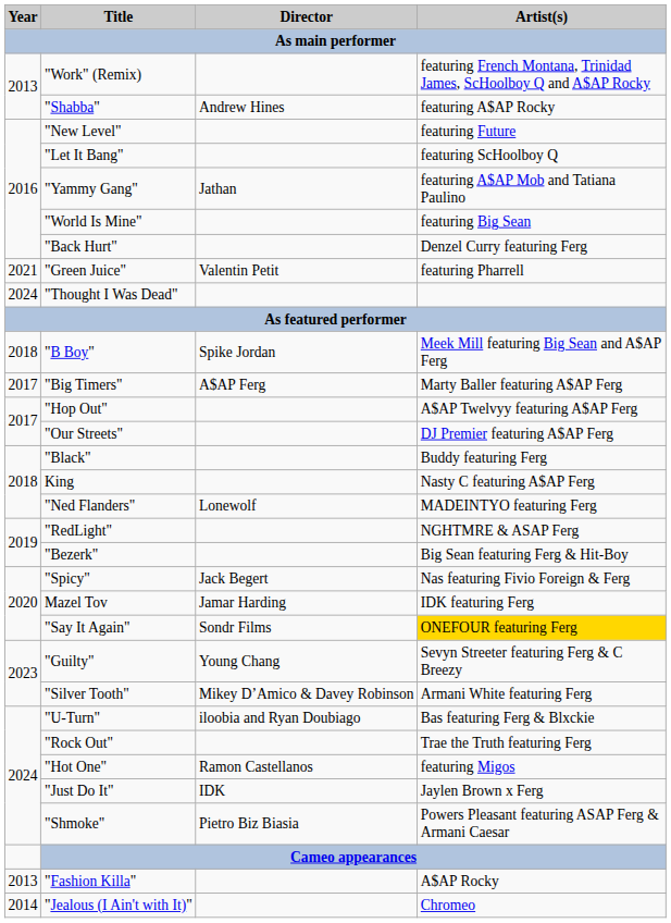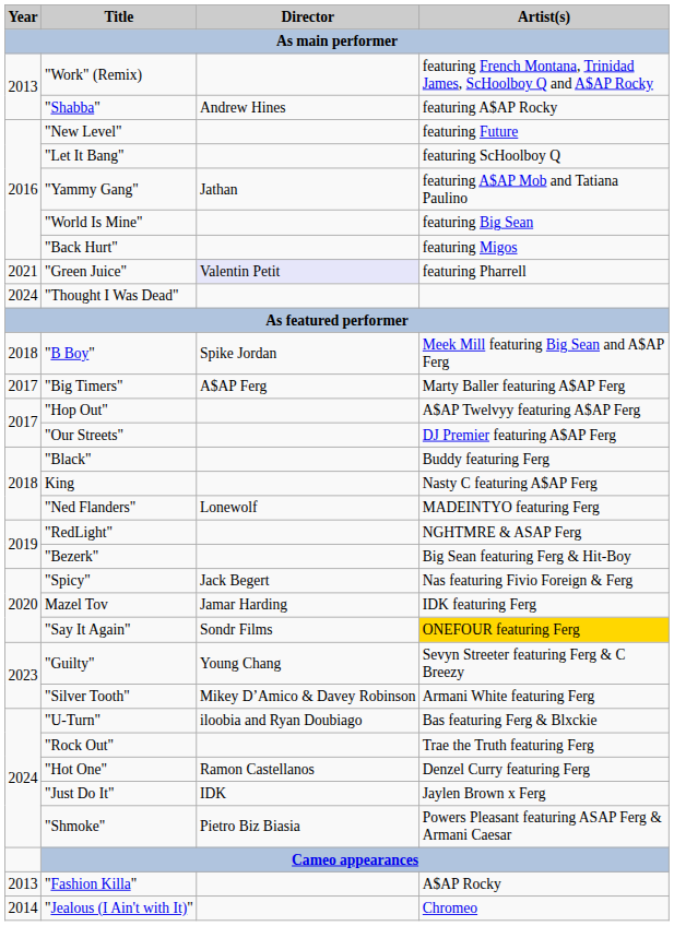"Back Hurt" | Artist(s) / As main performer: Denzel Curry featuring Ferg -> featuring Migos
"Green Juice" | Director / As main performer: no background -> lavender background
"Hot One" | Artist(s) / As main performer: featuring Migos -> Denzel Curry featuring Ferg
